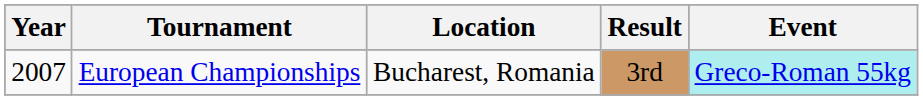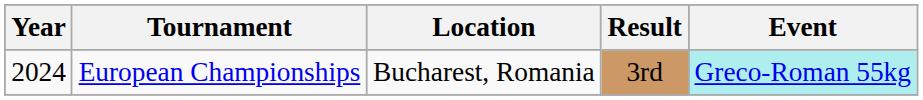European Championships | Year: 2007 -> 2024
